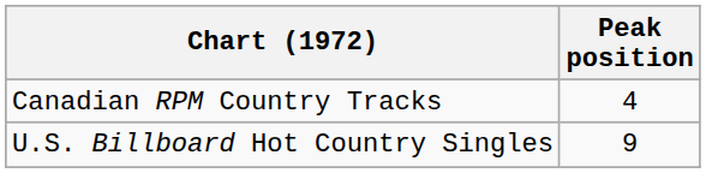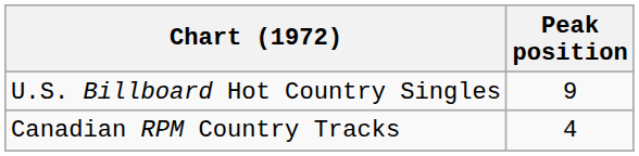rows swapped: U.S. Billboard Hot Country Singles <-> Canadian RPM Country Tracks
